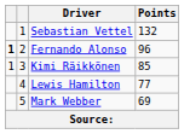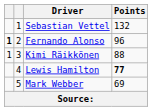Kimi Räikkönen | Points: 85 -> 88
Lewis Hamilton | Points: normal -> bold
